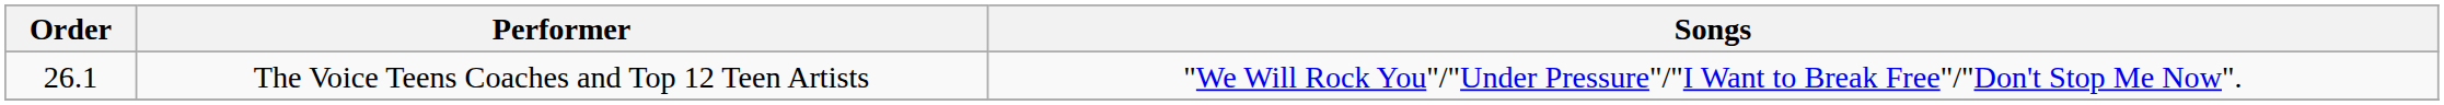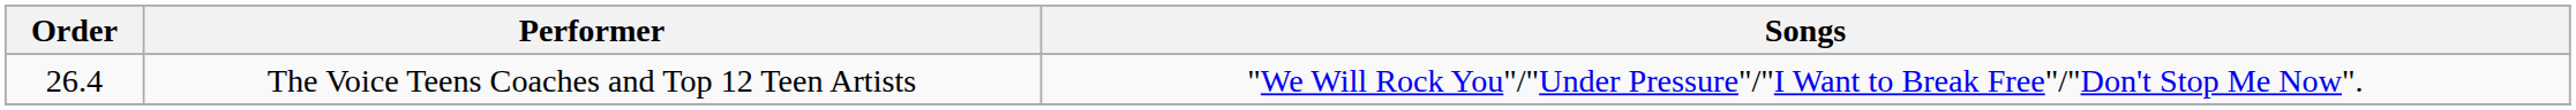The Voice Teens Coaches and Top 12 Teen Artists | Order: 26.1 -> 26.4
